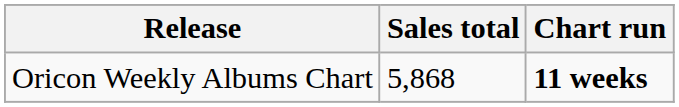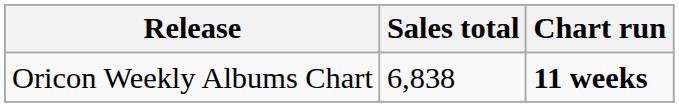Oricon Weekly Albums Chart | Sales total: 5,868 -> 6,838
